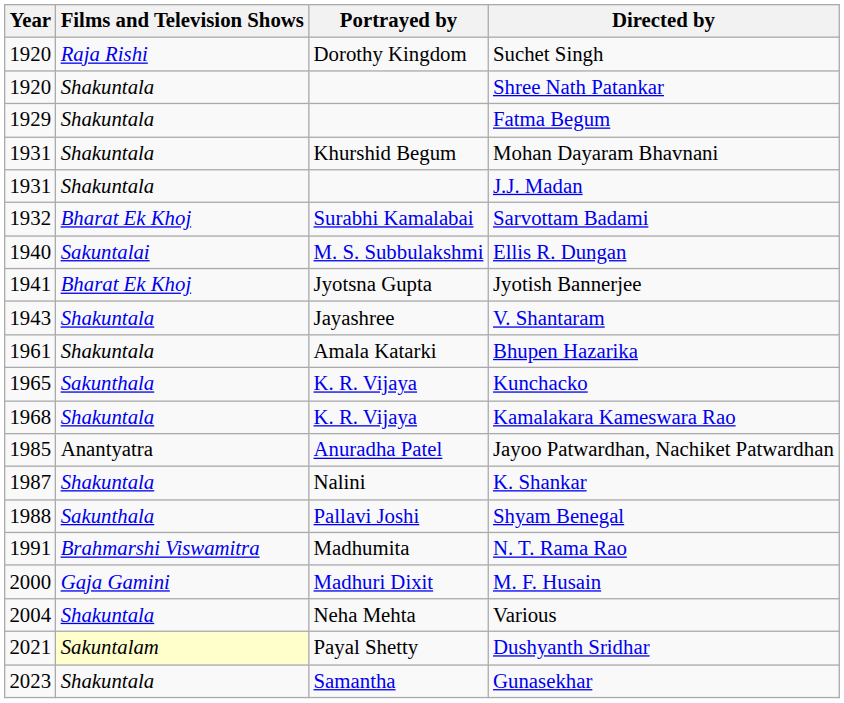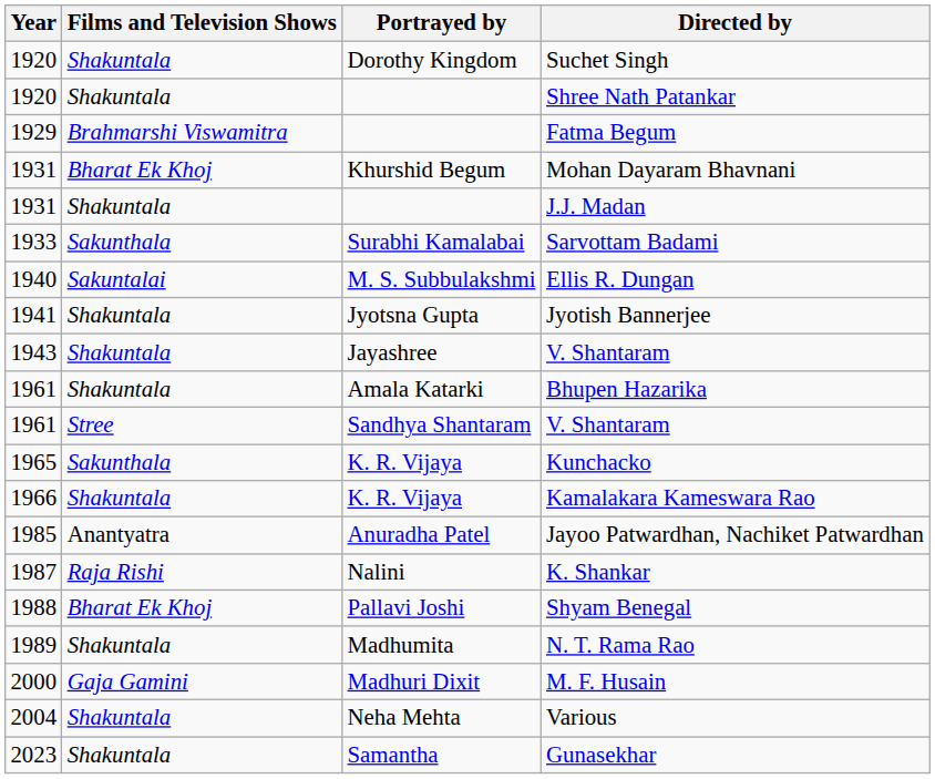Suchet Singh | Films and Television Shows: Raja Rishi -> Shakuntala
Fatma Begum | Films and Television Shows: Shakuntala -> Brahmarshi Viswamitra
Mohan Dayaram Bhavnani | Films and Television Shows: Shakuntala -> Bharat Ek Khoj
Sarvottam Badami | Year: 1932 -> 1933
Sarvottam Badami | Films and Television Shows: Bharat Ek Khoj -> Sakunthala
Jyotish Bannerjee | Films and Television Shows: Bharat Ek Khoj -> Shakuntala
+ row: 1961 | Stree | Sandhya Shantaram | V. Shantaram
Kamalakara Kameswara Rao | Year: 1968 -> 1966
K. Shankar | Films and Television Shows: Shakuntala -> Raja Rishi
Shyam Benegal | Films and Television Shows: Sakunthala -> Bharat Ek Khoj
N. T. Rama Rao | Year: 1991 -> 1989
N. T. Rama Rao | Films and Television Shows: Brahmarshi Viswamitra -> Shakuntala
- row: 2021 | Sakuntalam | Payal Shetty | Dushyanth Sridhar
